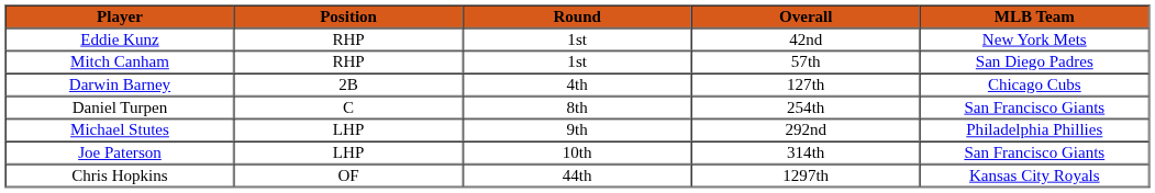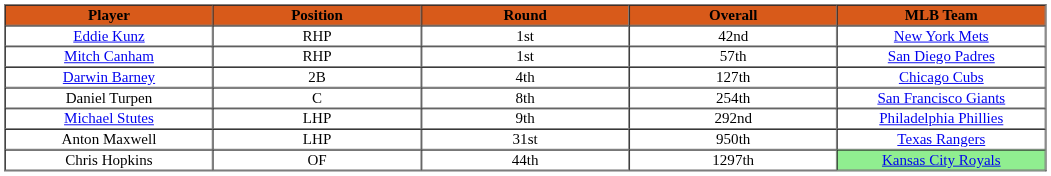- row: Joe Paterson | LHP | 10th | 314th | San Francisco Giants
+ row: Anton Maxwell | LHP | 31st | 950th | Texas Rangers
Chris Hopkins | MLB Team: no background -> lightgreen background
